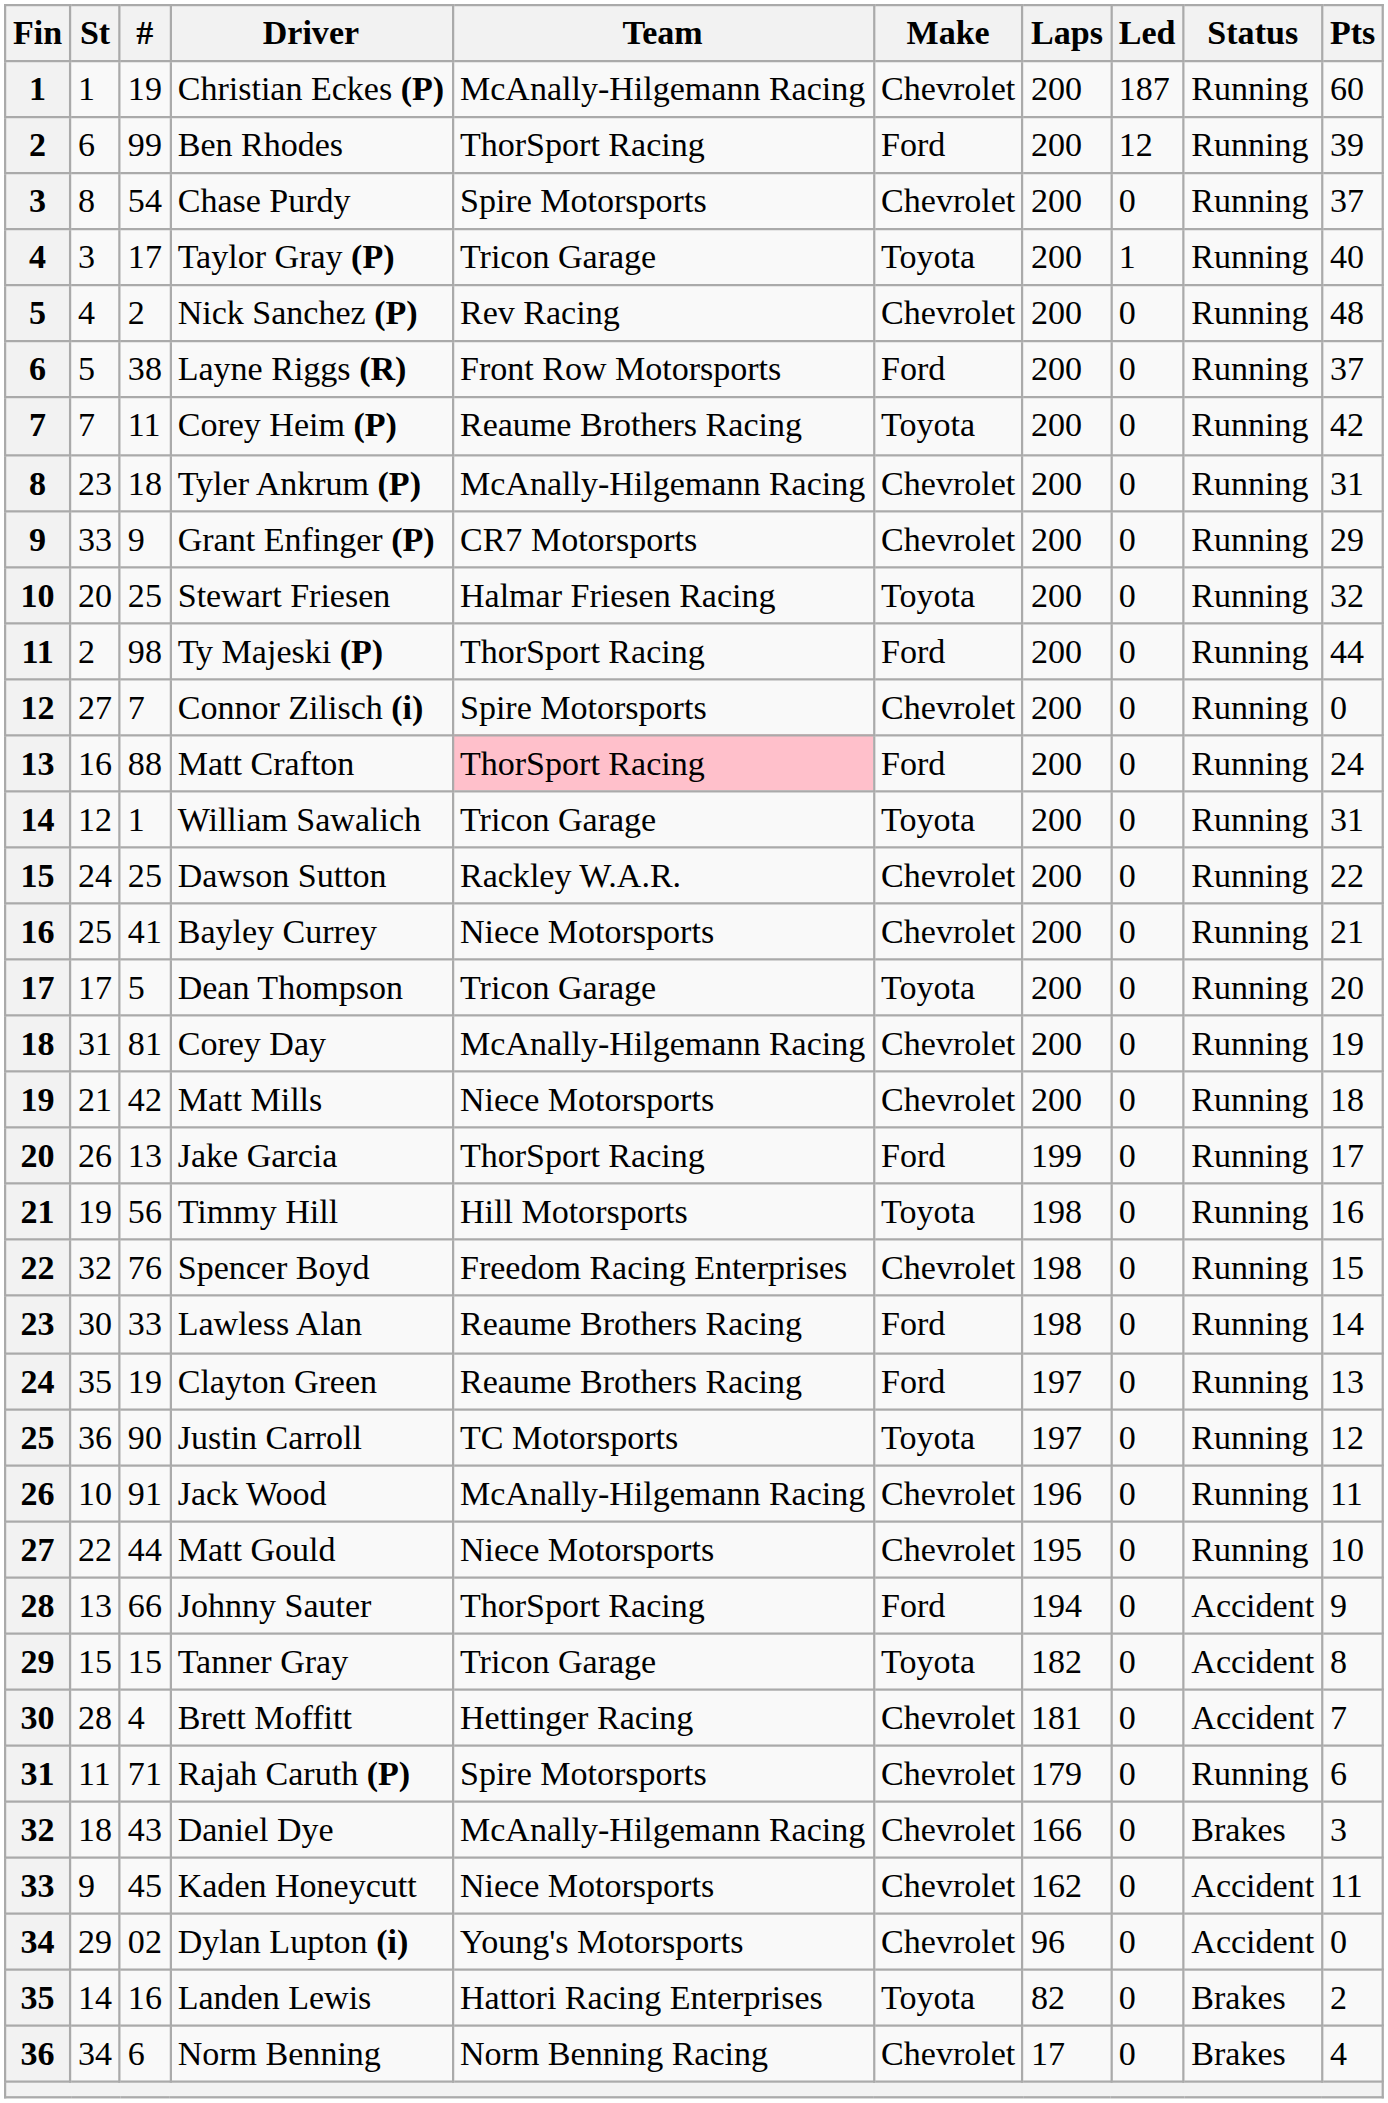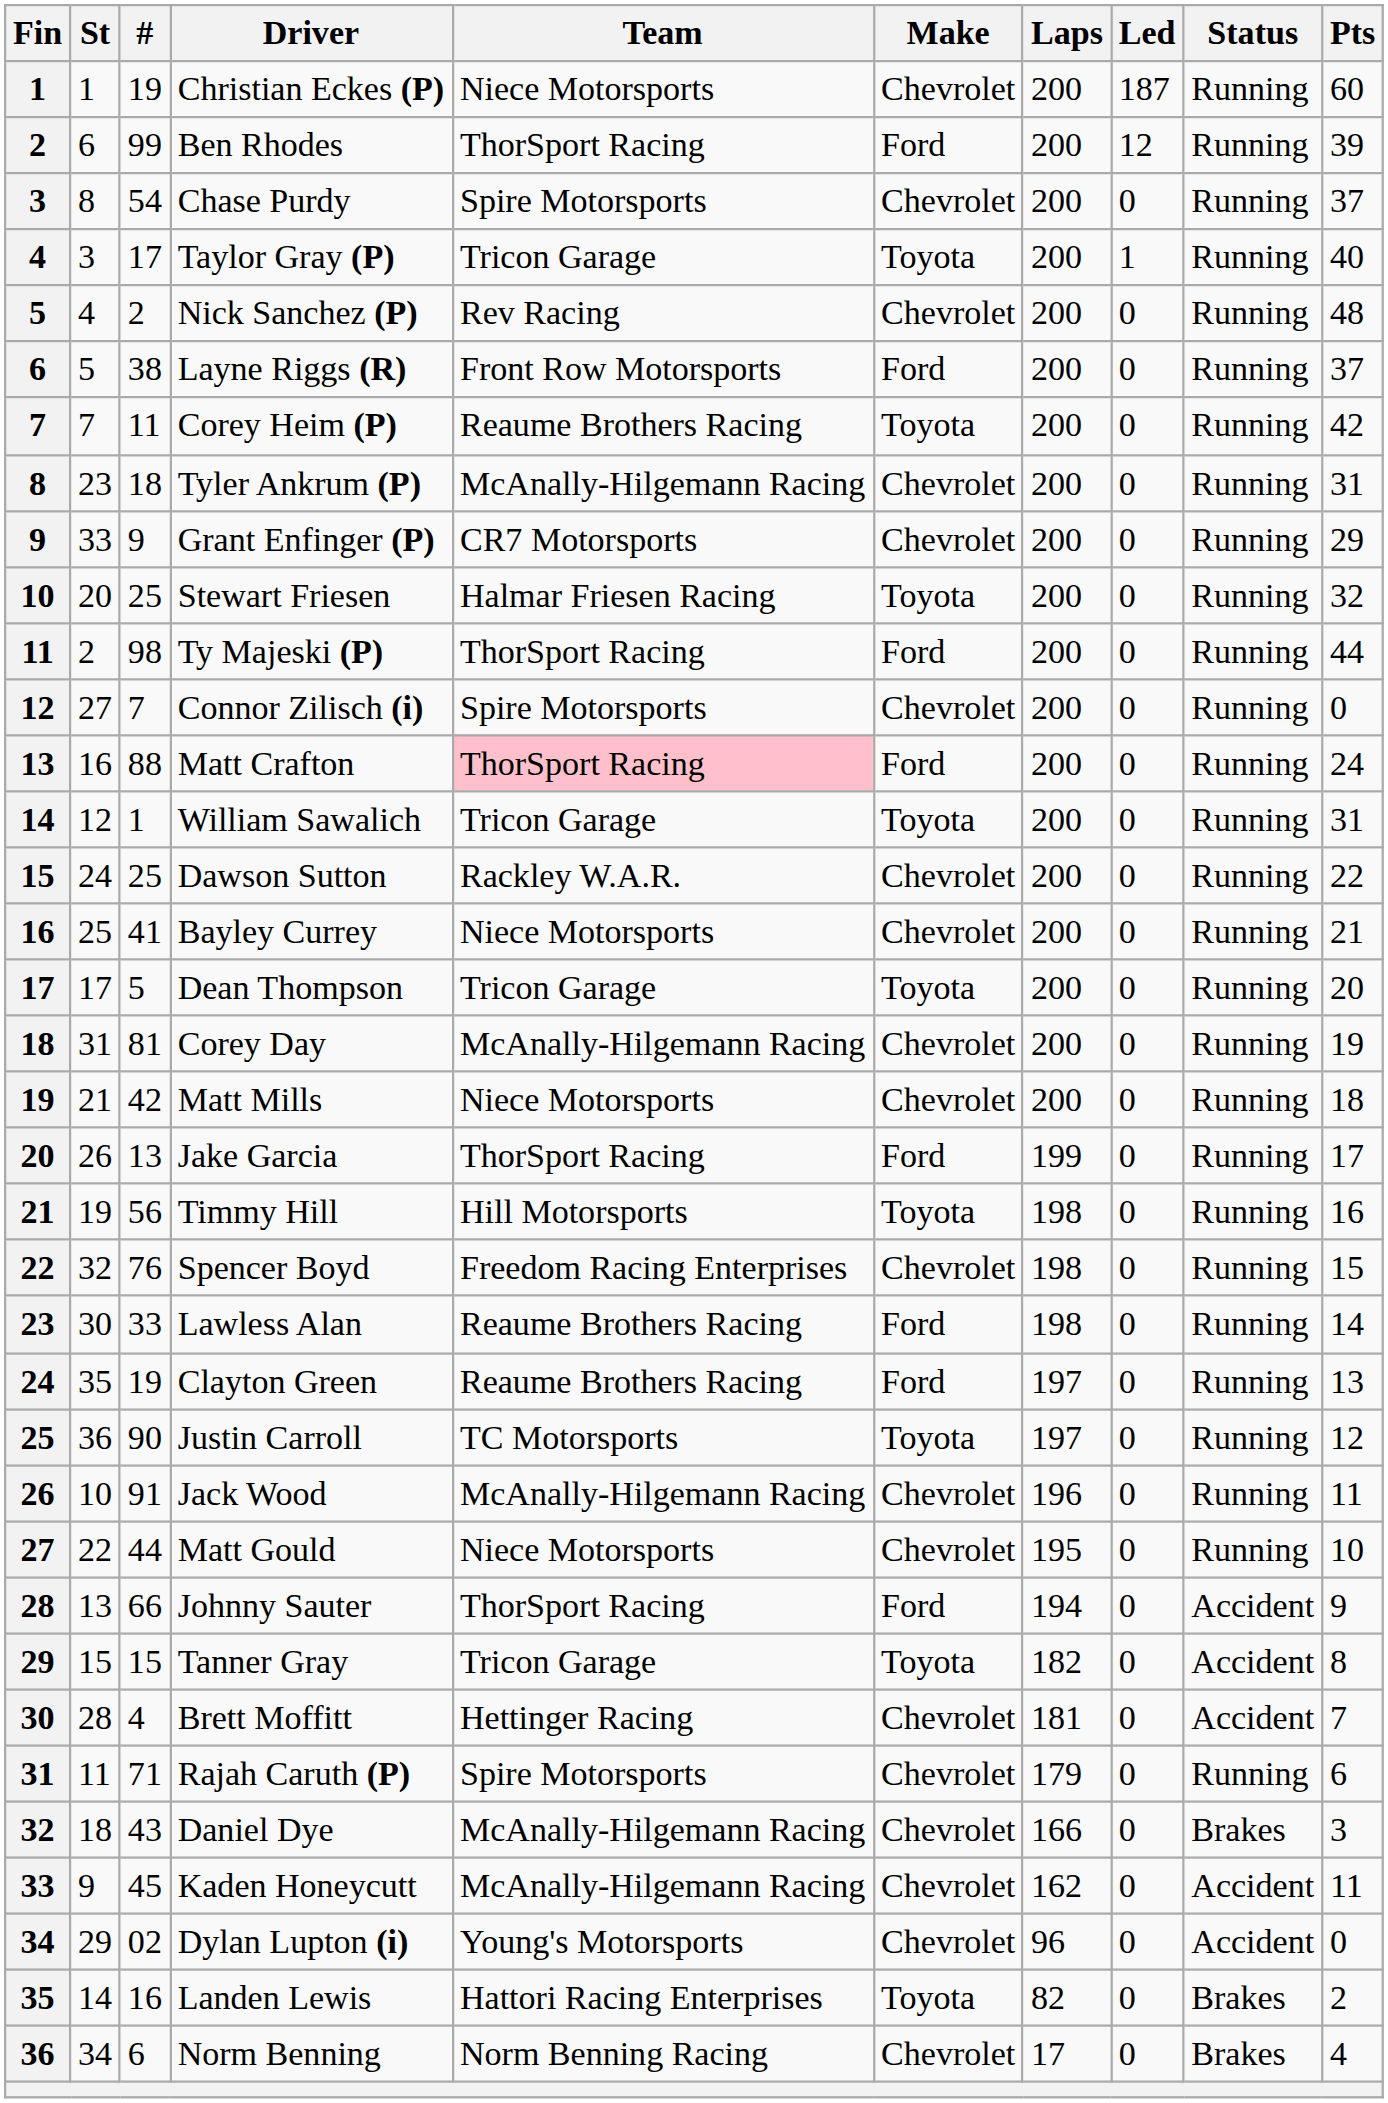Christian Eckes (P) | Team: McAnally-Hilgemann Racing -> Niece Motorsports
Kaden Honeycutt | Team: Niece Motorsports -> McAnally-Hilgemann Racing
